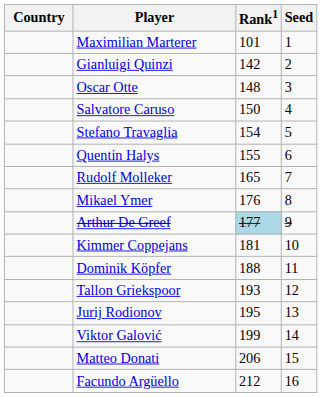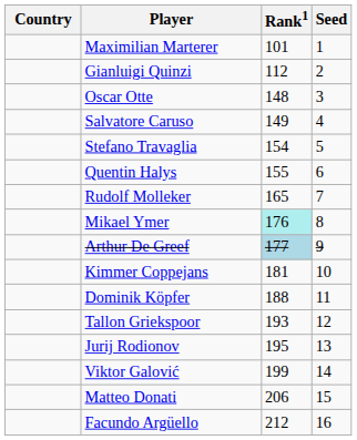Gianluigi Quinzi | Rank1: 142 -> 112
Salvatore Caruso | Rank1: 150 -> 149
Mikael Ymer | Rank1: no background -> paleturquoise background
